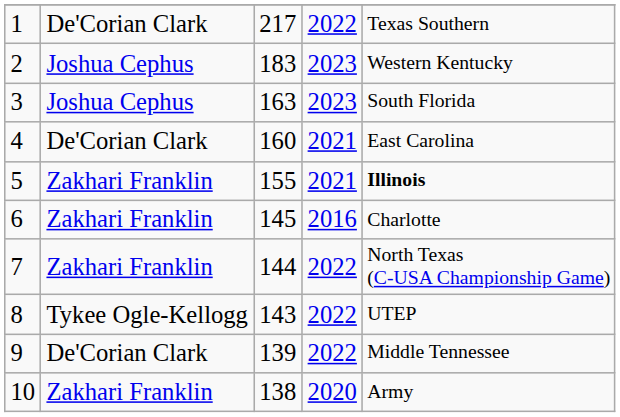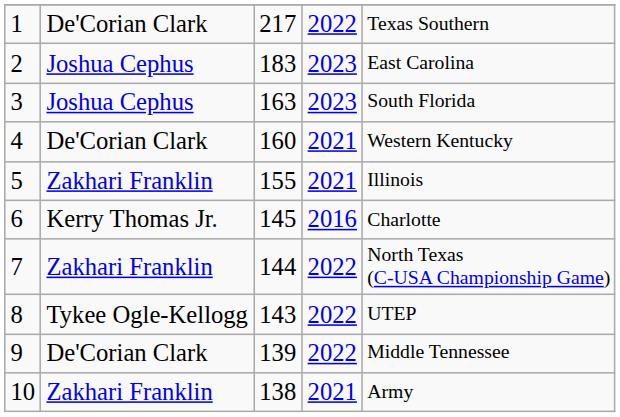2 | column 5: Western Kentucky -> East Carolina
4 | column 5: East Carolina -> Western Kentucky
5 | column 5: bold -> normal
6 | column 2: Zakhari Franklin -> Kerry Thomas Jr.
10 | column 4: 2020 -> 2021
